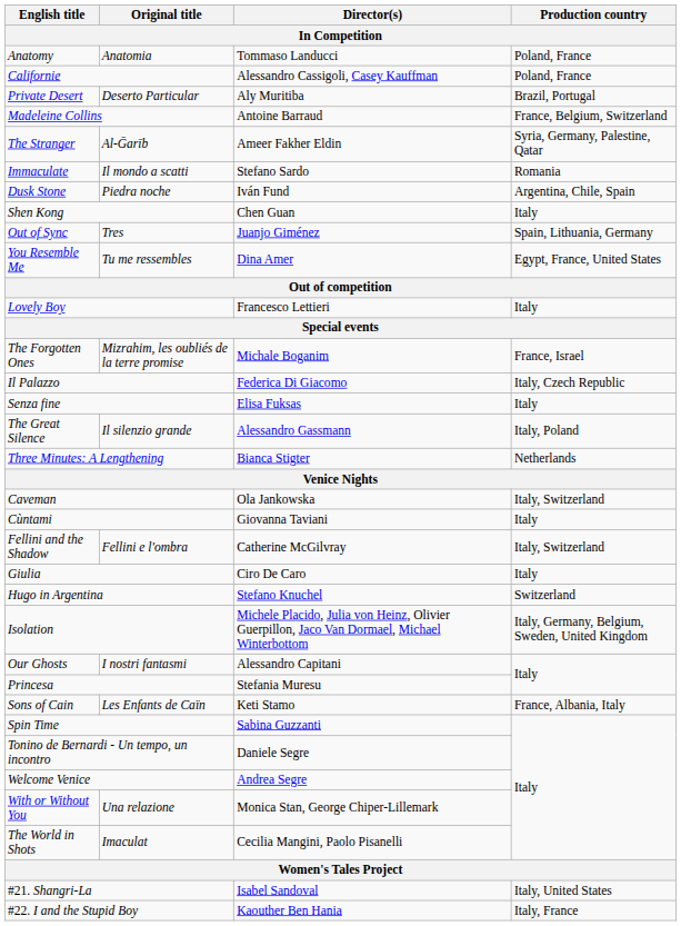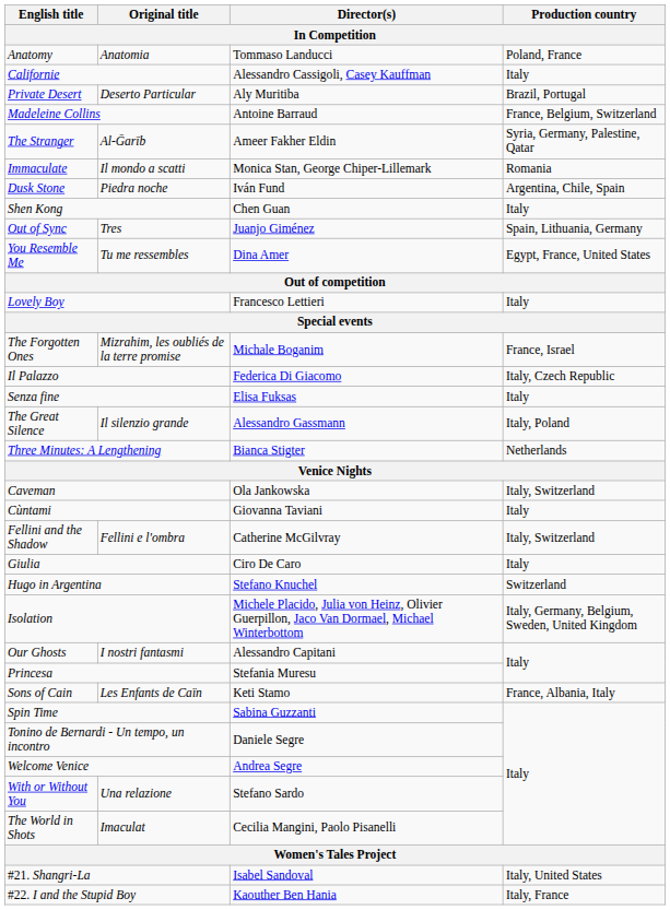Californie | Production country: Poland, France -> Italy
Immaculate | Director(s): Stefano Sardo -> Monica Stan, George Chiper-Lillemark
With or Without You | Director(s): Monica Stan, George Chiper-Lillemark -> Stefano Sardo
